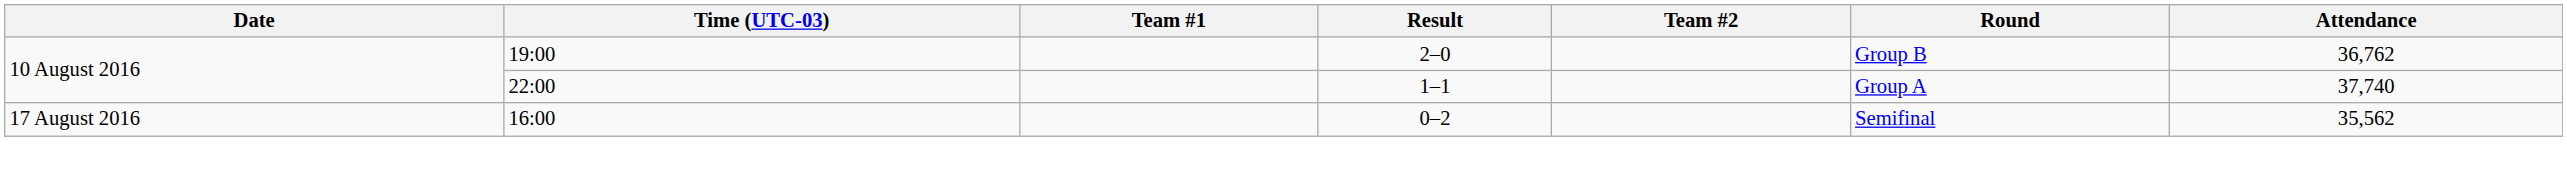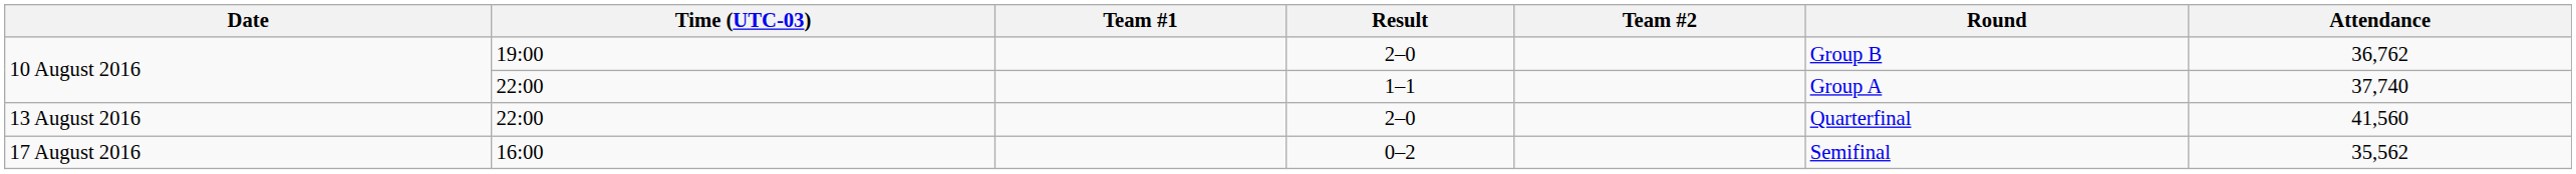+ row: 13 August 2016 | 22:00 | 2–0 | Quarterfinal | 41,560
